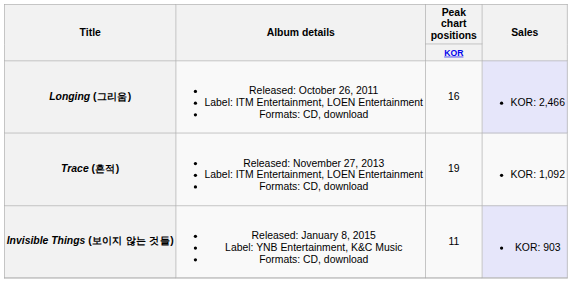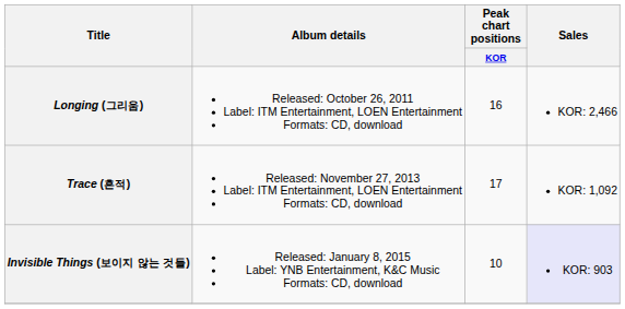Longing (그리움) | Sales: lavender background -> no background
Trace (흔적) | Peak chart positions / KOR: 19 -> 17
Invisible Things (보이지 않는 것들) | Peak chart positions / KOR: 11 -> 10
